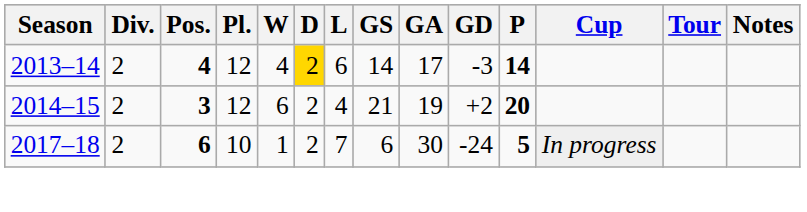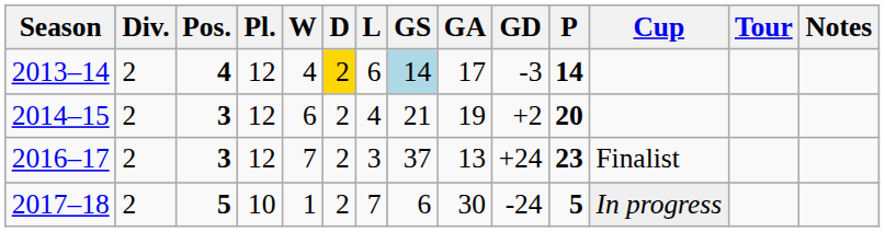2013–14 | GS: no background -> lightblue background
+ row: 2016–17 | 2 | 3 | 12 | 7 | 2 | 3 | 37 | 13 | +24 | 23 | Finalist
2017–18 | Pos.: 6 -> 5
